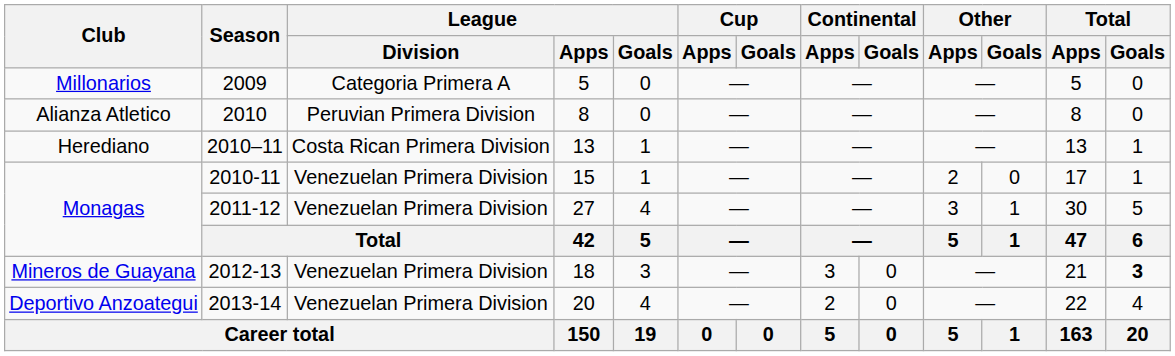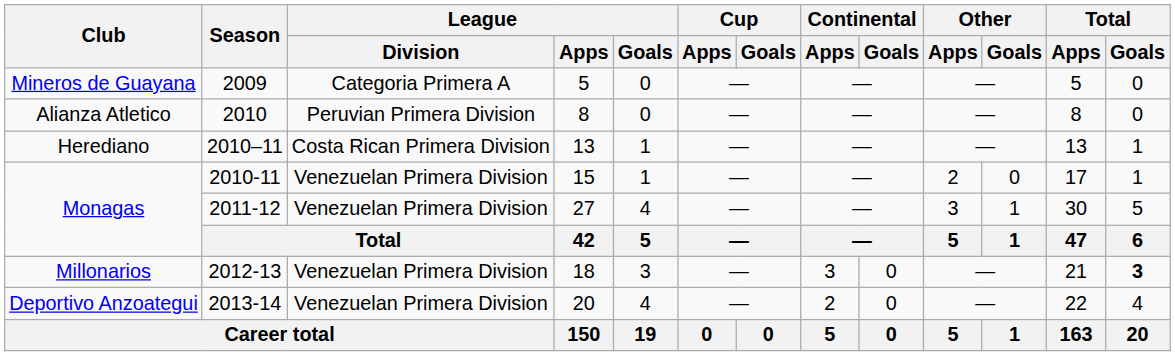2009 | Club: Millonarios -> Mineros de Guayana
2012-13 | Club: Mineros de Guayana -> Millonarios
